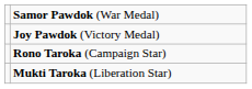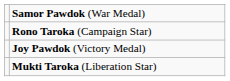rows swapped: Joy Pawdok (Victory Medal) <-> Rono Taroka (Campaign Star)
